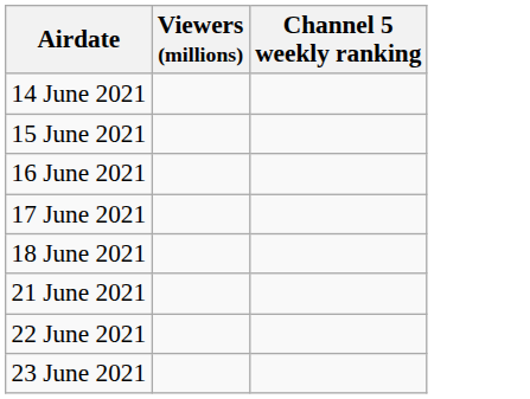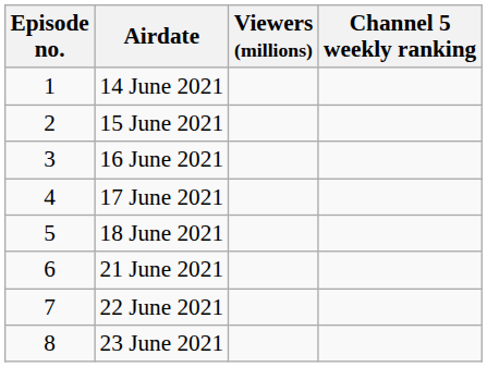+ column: Episode no. | 1 | 2 | 3 | 4 | 5 | 6 | 7 | 8
